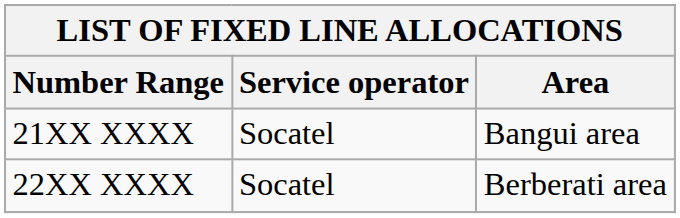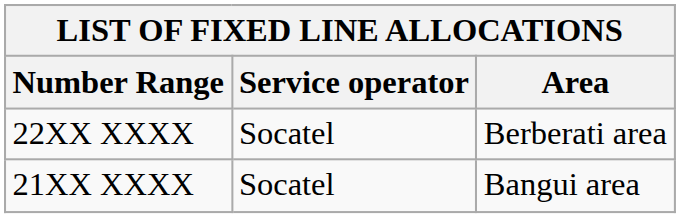rows swapped: 21XX XXXX <-> 22XX XXXX
